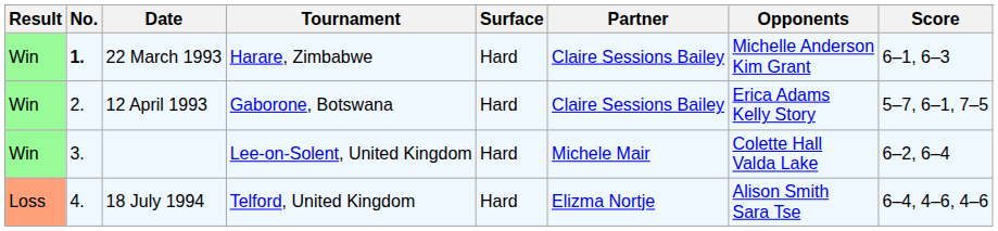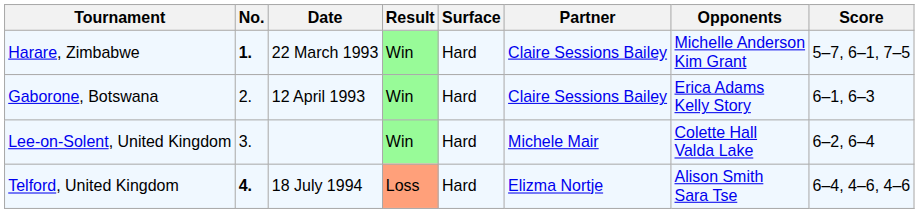columns swapped: Result <-> Tournament
22 March 1993 | Score: 6–1, 6–3 -> 5–7, 6–1, 7–5
12 April 1993 | Score: 5–7, 6–1, 7–5 -> 6–1, 6–3
18 July 1994 | No.: normal -> bold
